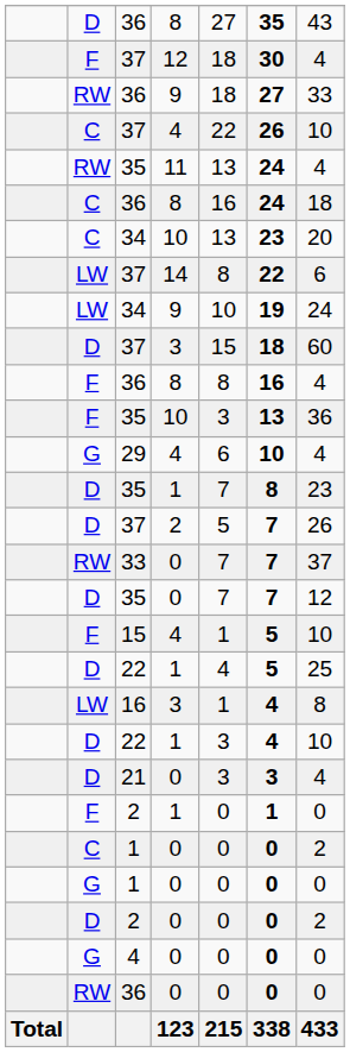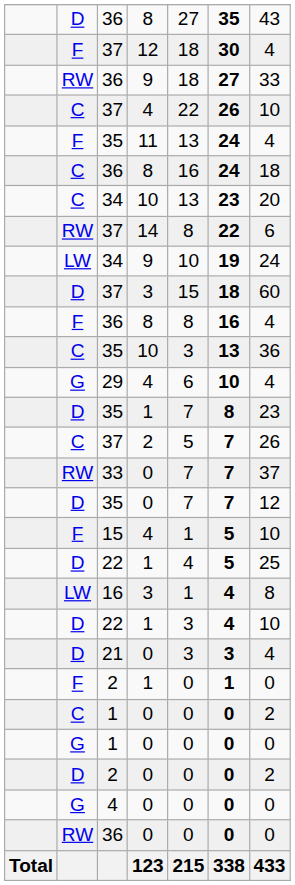35 / 11 | column 2: RW -> F
37 / 14 | column 2: LW -> RW
35 / 10 | column 2: F -> C
37 / 2 | column 2: D -> C
